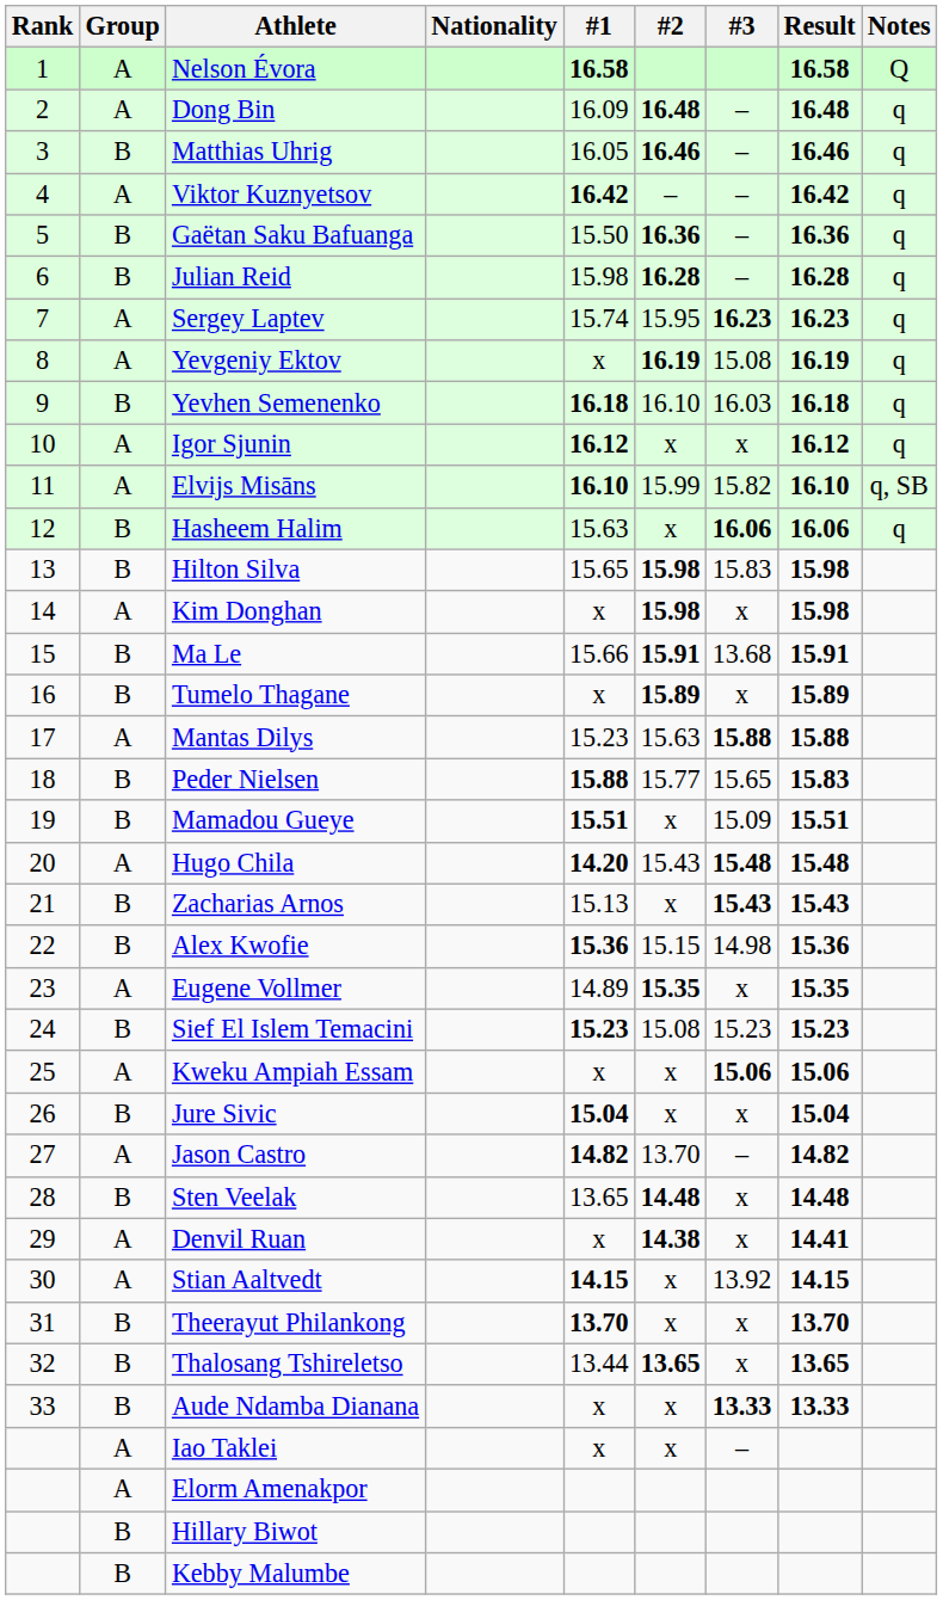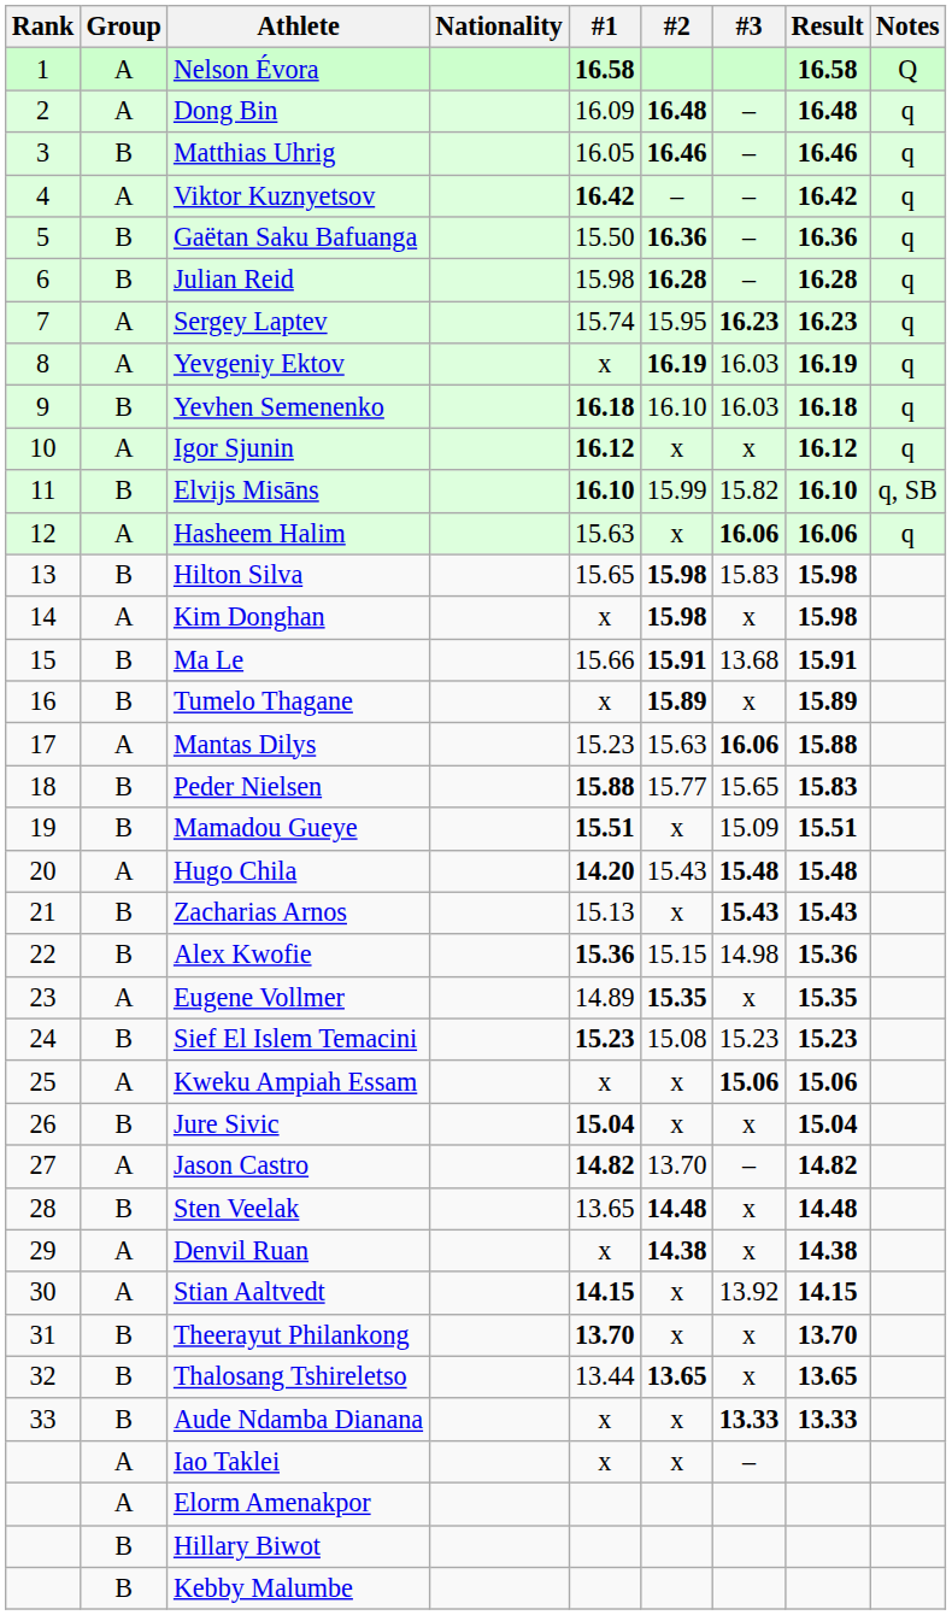Yevgeniy Ektov | #3: 15.08 -> 16.03
Elvijs Misāns | Group: A -> B
Hasheem Halim | Group: B -> A
Mantas Dilys | #3: 15.88 -> 16.06
Denvil Ruan | Result: 14.41 -> 14.38
